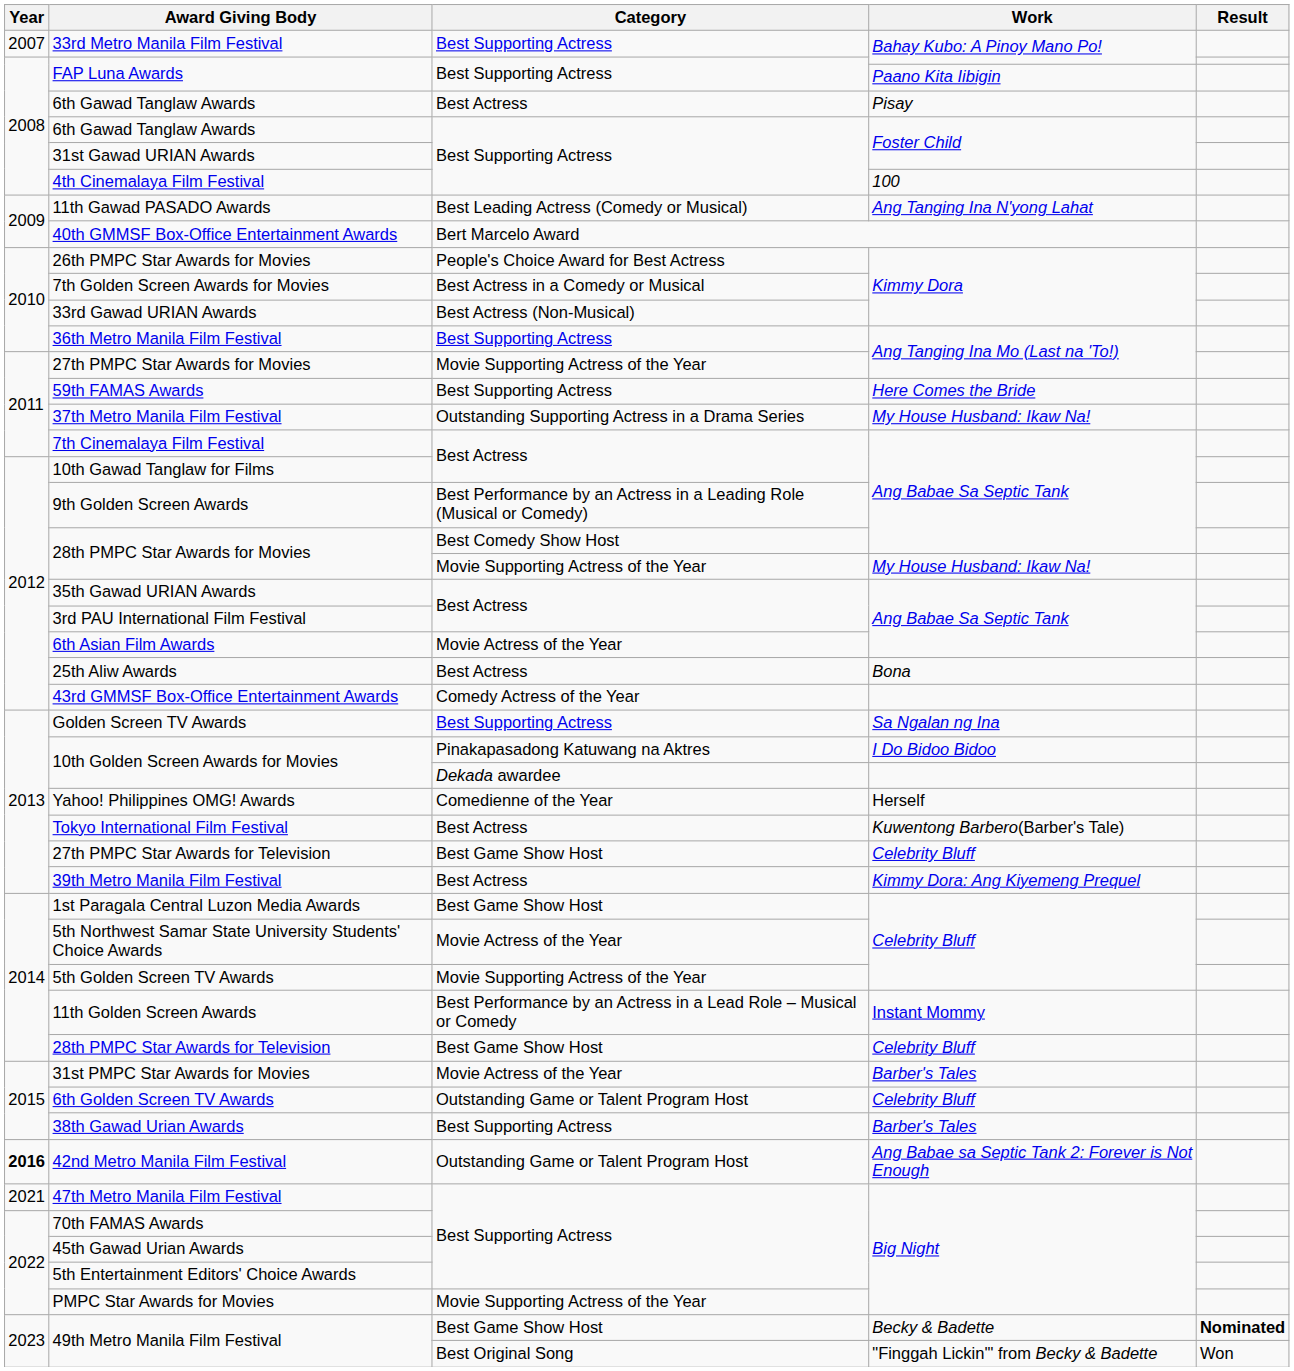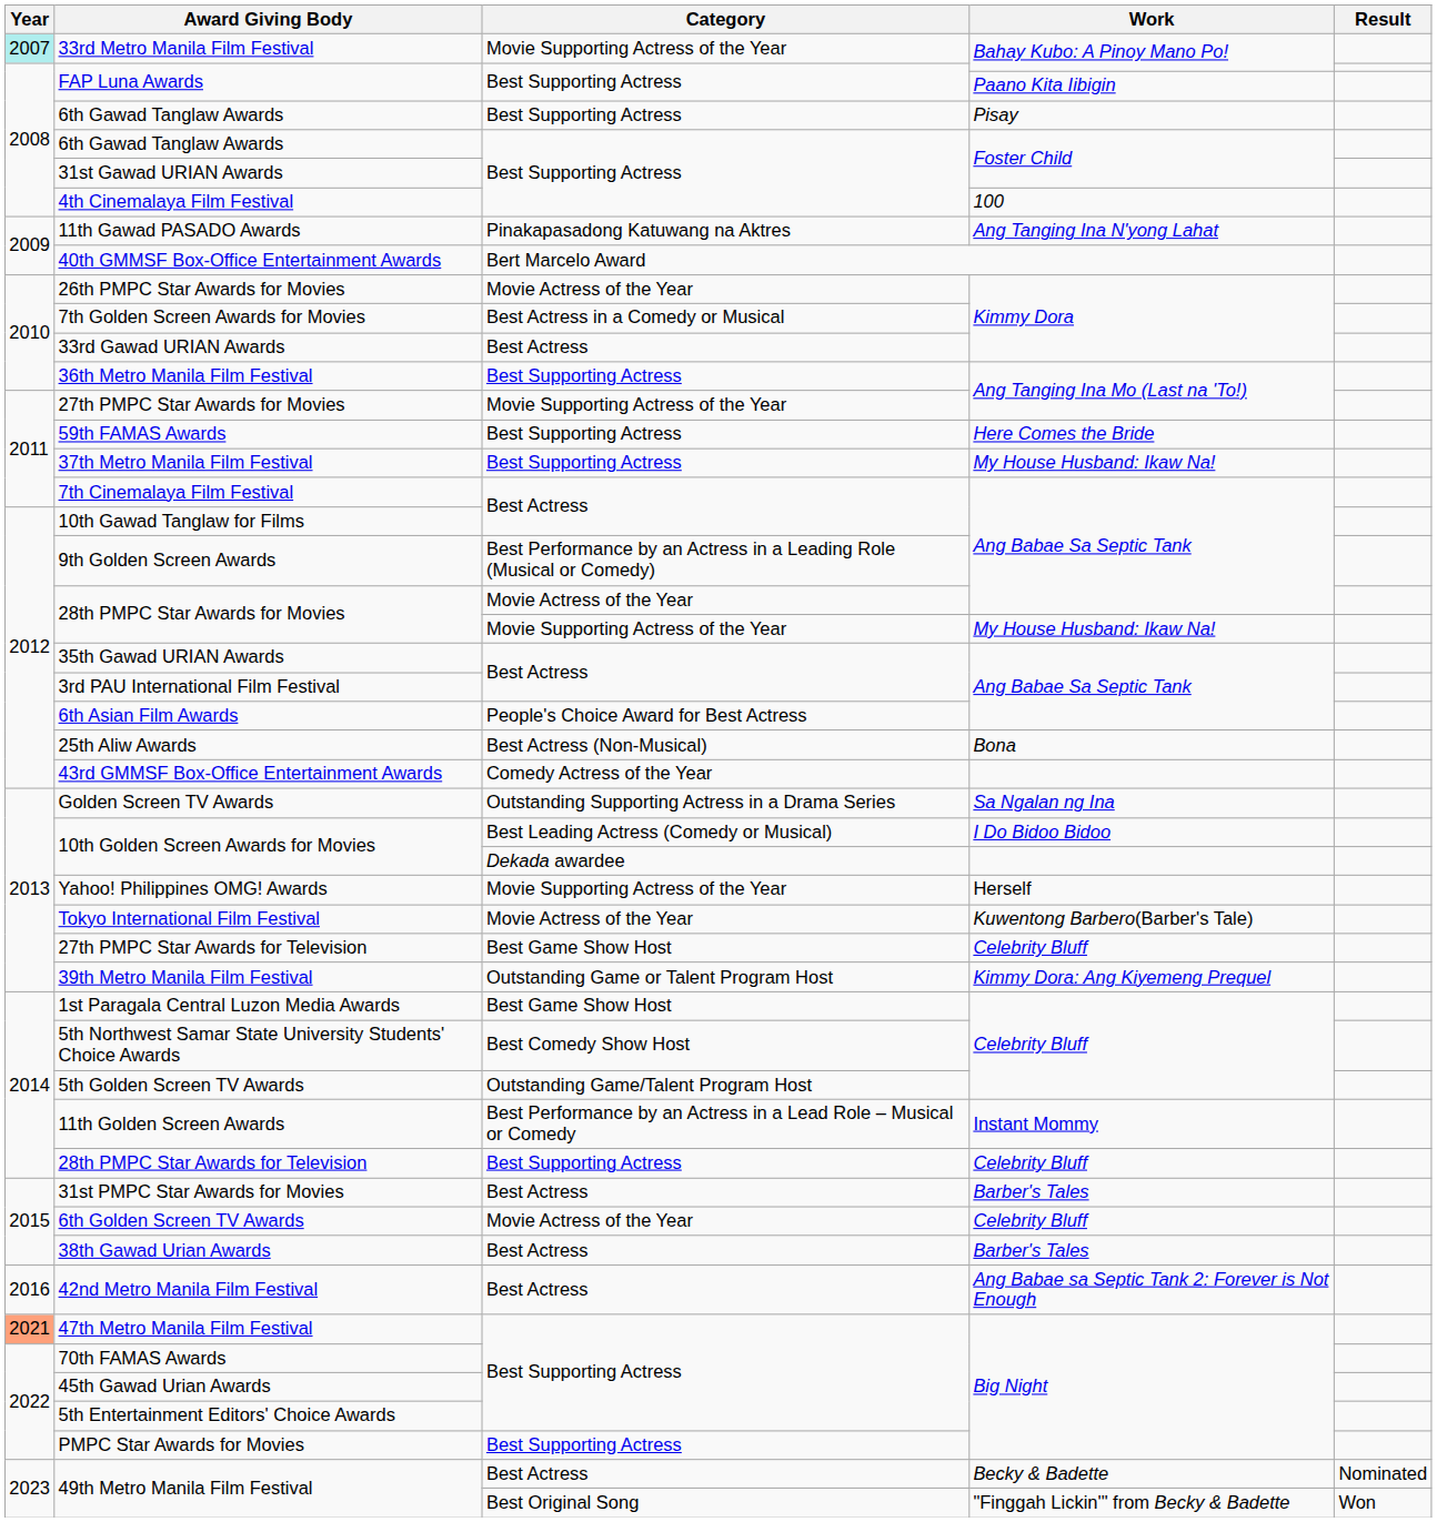33rd Metro Manila Film Festival | Year: no background -> paleturquoise background
33rd Metro Manila Film Festival | Category: Best Supporting Actress -> Movie Supporting Actress of the Year
6th Gawad Tanglaw Awards / Pisay | Category: Best Actress -> Best Supporting Actress
11th Gawad PASADO Awards | Category: Best Leading Actress (Comedy or Musical) -> Pinakapasadong Katuwang na Aktres
26th PMPC Star Awards for Movies | Category: People's Choice Award for Best Actress -> Movie Actress of the Year
33rd Gawad URIAN Awards | Category: Best Actress (Non-Musical) -> Best Actress
37th Metro Manila Film Festival | Category: Outstanding Supporting Actress in a Drama Series -> Best Supporting Actress
28th PMPC Star Awards for Movies / Ang Babae Sa Septic Tank | Category: Best Comedy Show Host -> Movie Actress of the Year
6th Asian Film Awards | Category: Movie Actress of the Year -> People's Choice Award for Best Actress
25th Aliw Awards | Category: Best Actress -> Best Actress (Non-Musical)
Golden Screen TV Awards | Category: Best Supporting Actress -> Outstanding Supporting Actress in a Drama Series
10th Golden Screen Awards for Movies / I Do Bidoo Bidoo | Category: Pinakapasadong Katuwang na Aktres -> Best Leading Actress (Comedy or Musical)
Yahoo! Philippines OMG! Awards | Category: Comedienne of the Year -> Movie Supporting Actress of the Year
Tokyo International Film Festival | Category: Best Actress -> Movie Actress of the Year
39th Metro Manila Film Festival | Category: Best Actress -> Outstanding Game or Talent Program Host
5th Northwest Samar State University Students' Choice Awards | Category: Movie Actress of the Year -> Best Comedy Show Host
5th Golden Screen TV Awards | Category: Movie Supporting Actress of the Year -> Outstanding Game/Talent Program Host
28th PMPC Star Awards for Television | Category: Best Game Show Host -> Best Supporting Actress
31st PMPC Star Awards for Movies | Category: Movie Actress of the Year -> Best Actress
6th Golden Screen TV Awards | Category: Outstanding Game or Talent Program Host -> Movie Actress of the Year
38th Gawad Urian Awards | Category: Best Supporting Actress -> Best Actress
42nd Metro Manila Film Festival | Year: bold -> normal
42nd Metro Manila Film Festival | Category: Outstanding Game or Talent Program Host -> Best Actress
47th Metro Manila Film Festival | Year: no background -> lightsalmon background
PMPC Star Awards for Movies | Category: Movie Supporting Actress of the Year -> Best Supporting Actress
49th Metro Manila Film Festival / Becky & Badette | Category: Best Game Show Host -> Best Actress
49th Metro Manila Film Festival / Becky & Badette | Result: bold -> normal
